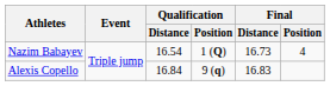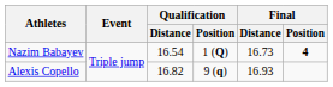Nazim Babayev | Final / Position: normal -> bold
Alexis Copello | Qualification / Distance: 16.84 -> 16.82
Alexis Copello | Final / Distance: 16.83 -> 16.93
